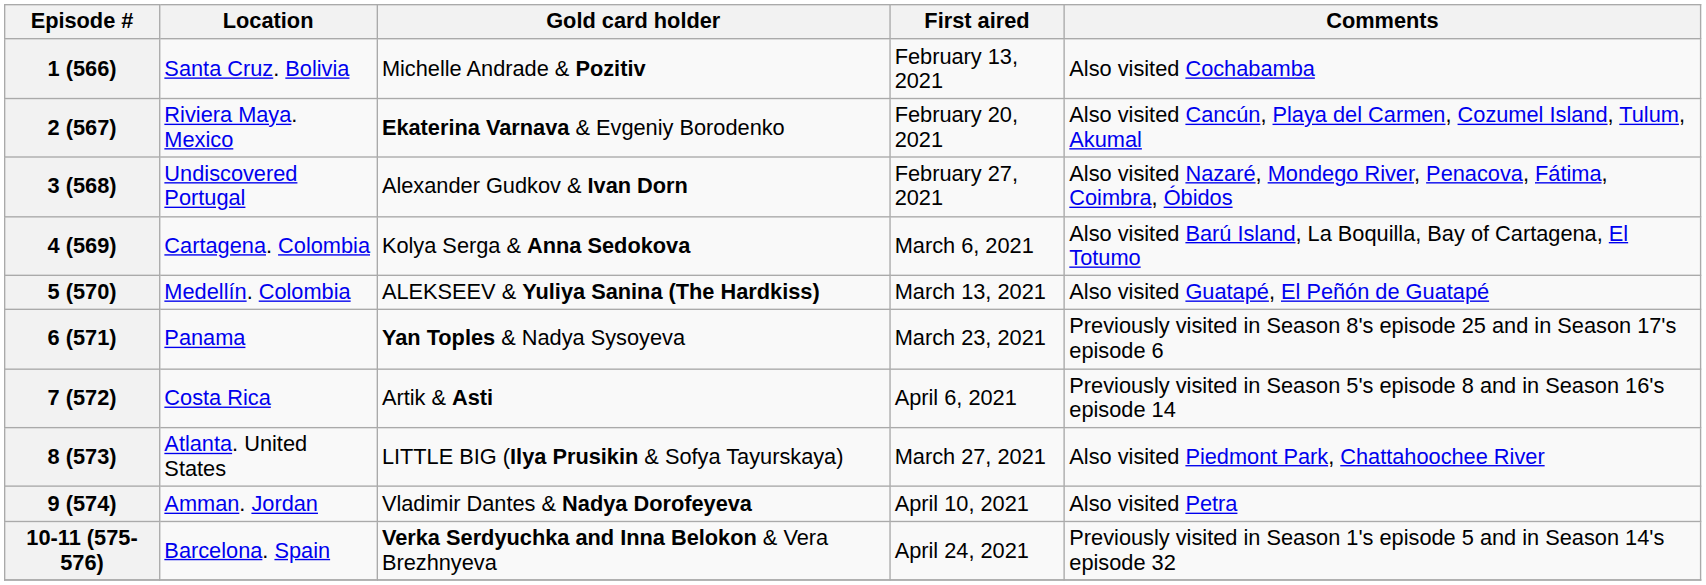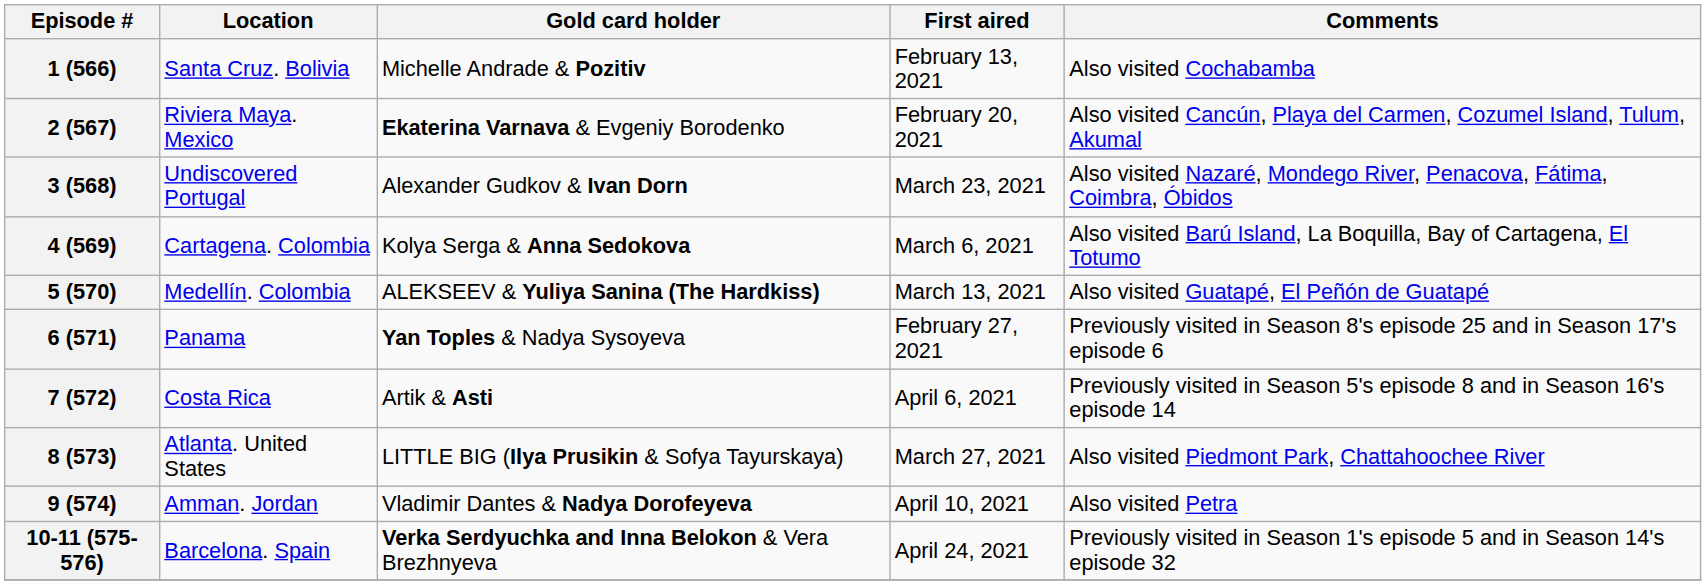3 (568) | First aired: February 27, 2021 -> March 23, 2021
6 (571) | First aired: March 23, 2021 -> February 27, 2021
